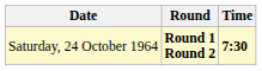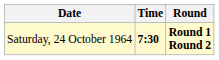columns swapped: Time <-> Round
